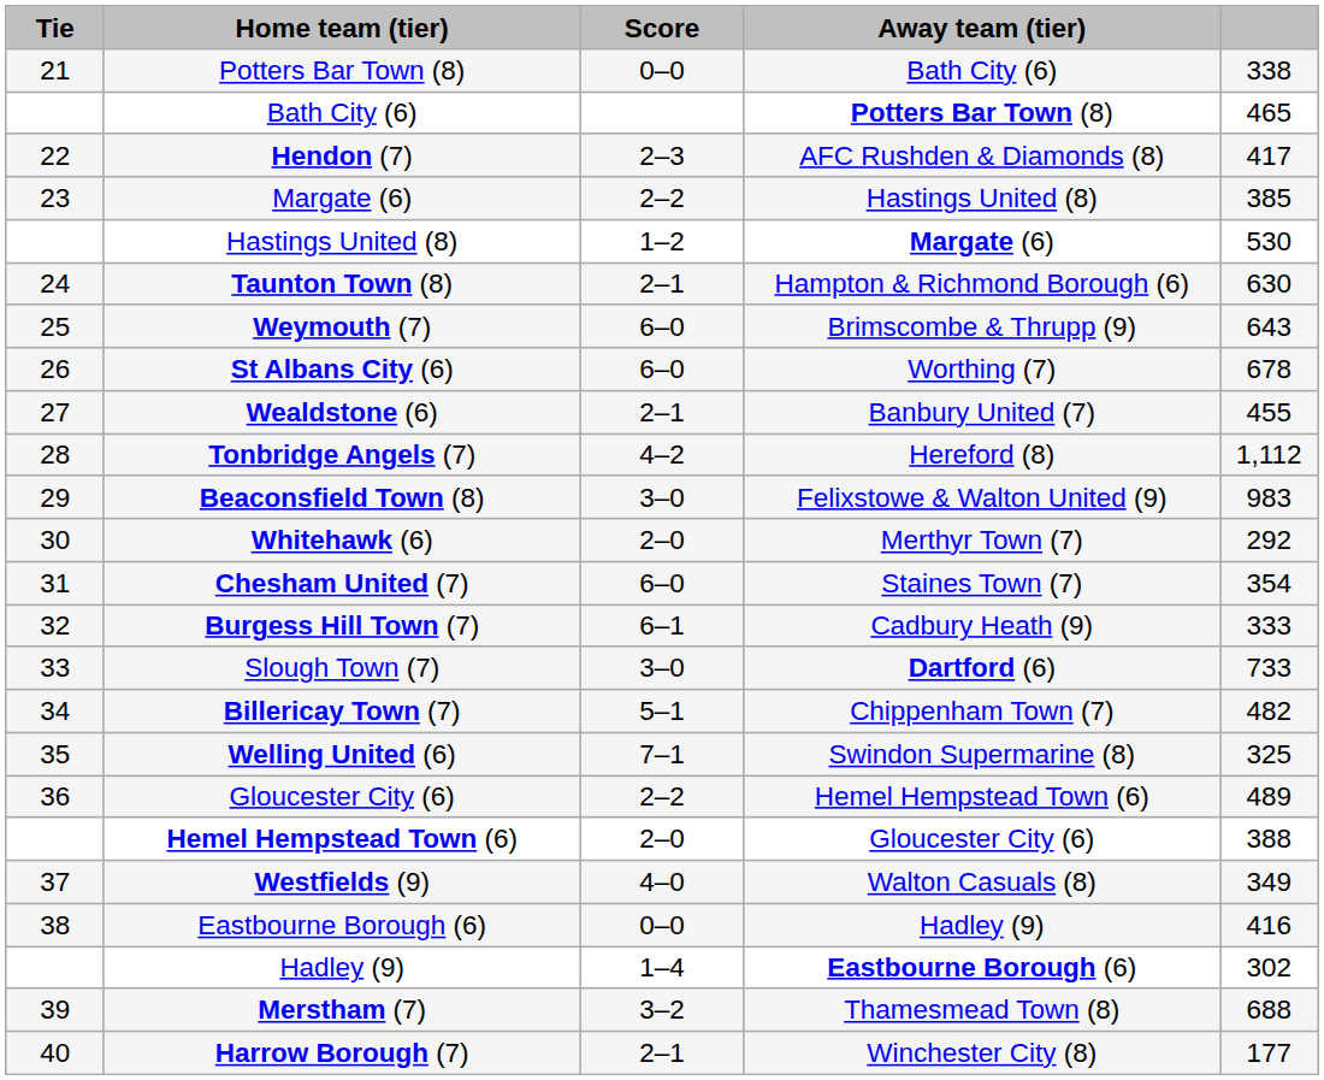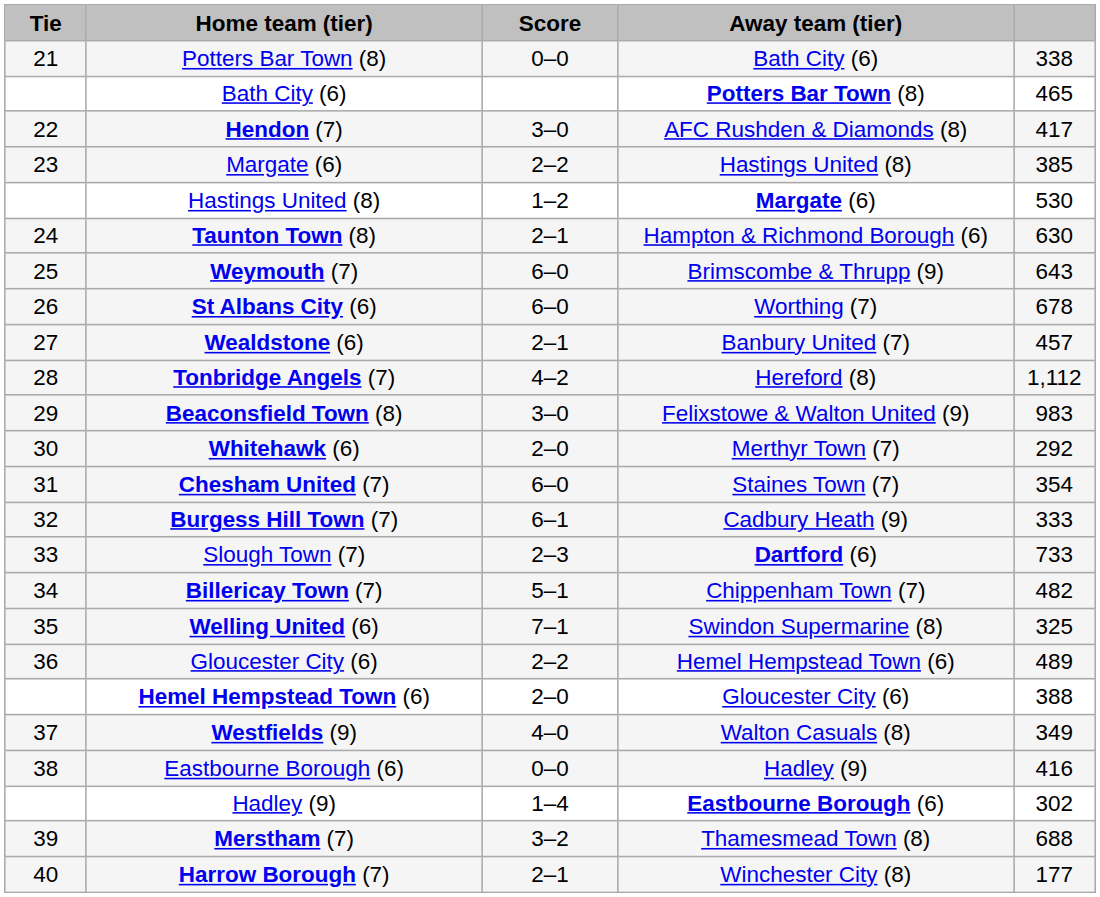Hendon (7) | Score: 2–3 -> 3–0
Wealdstone (6) | column 5: 455 -> 457
Slough Town (7) | Score: 3–0 -> 2–3
